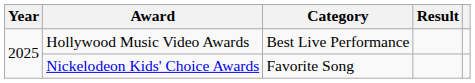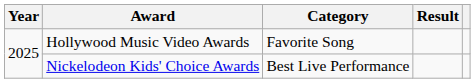Hollywood Music Video Awards | Category: Best Live Performance -> Favorite Song
Nickelodeon Kids' Choice Awards | Category: Favorite Song -> Best Live Performance
